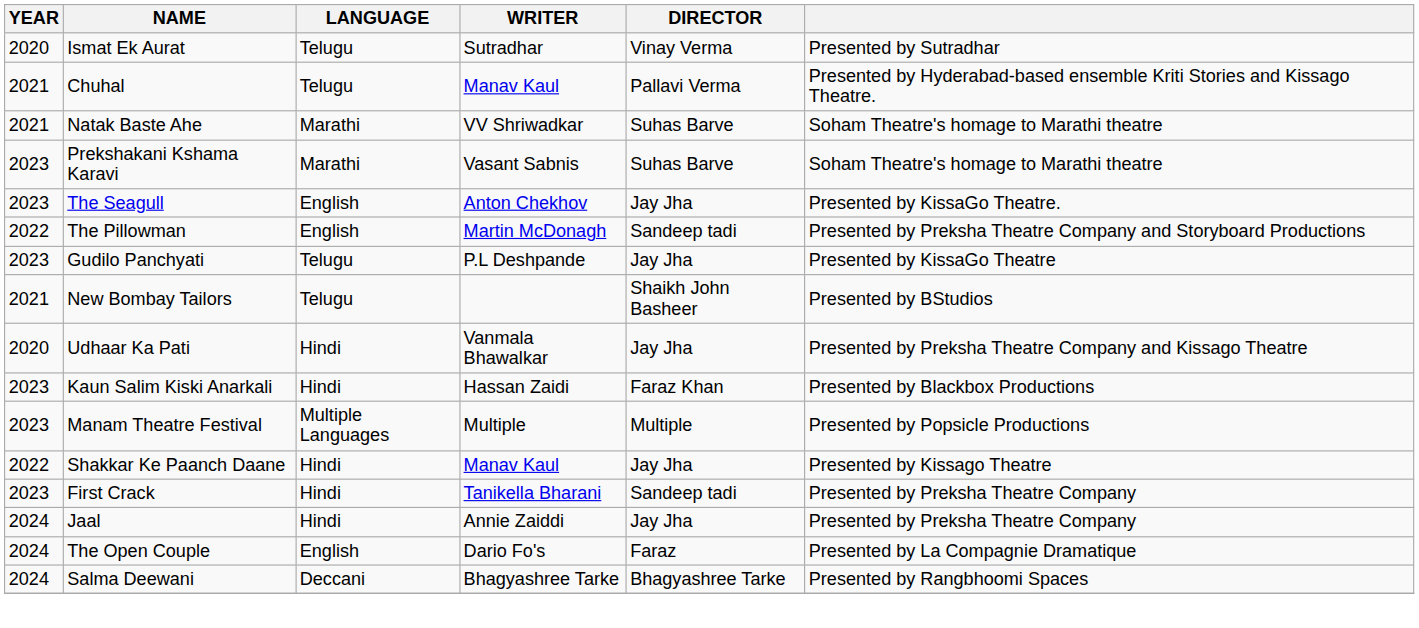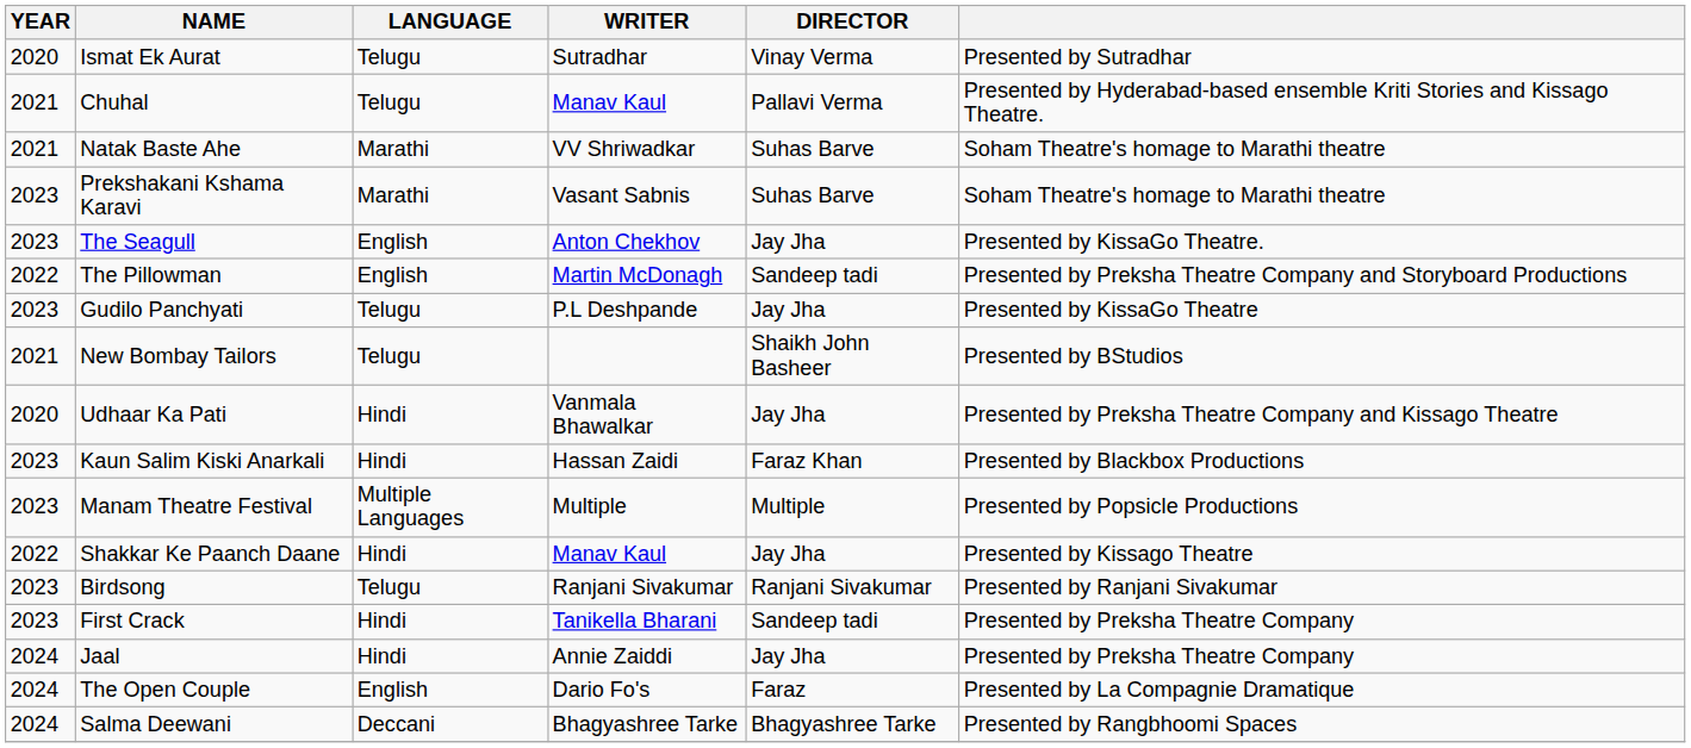+ row: 2023 | Birdsong | Telugu | Ranjani Sivakumar | Ranjani Sivakumar | Presented by Ranjani Sivakumar
